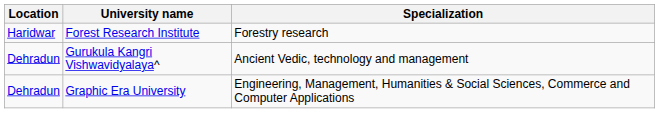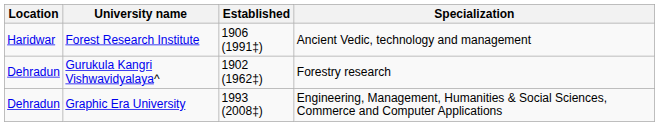+ column: Established | 1906 (1991‡) | 1902 (1962‡) | 1993 (2008‡)
Forest Research Institute | Specialization: Forestry research -> Ancient Vedic, technology and management
Gurukula Kangri Vishwavidyalaya^ | Specialization: Ancient Vedic, technology and management -> Forestry research
